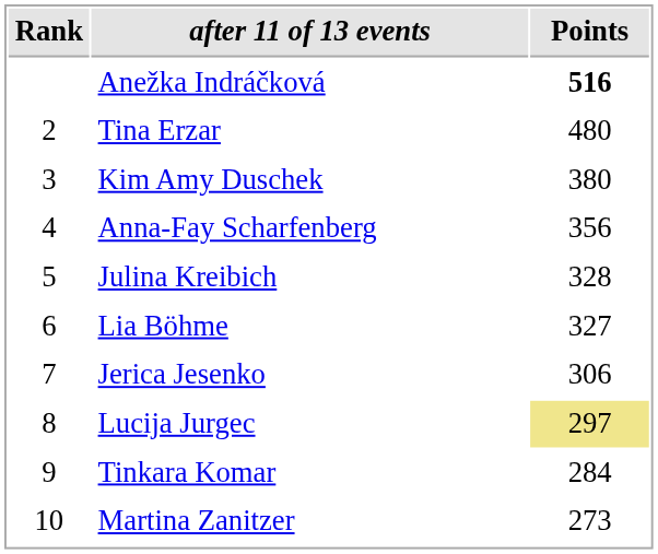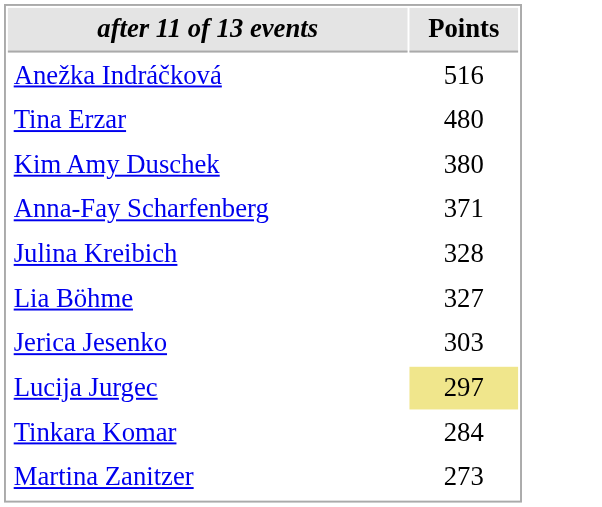- column: Rank | 2 | 3 | 4 | 5 | 6 | 7 | 8 | 9 | 10
Anežka Indráčková | Points: bold -> normal
Anna-Fay Scharfenberg | Points: 356 -> 371
Jerica Jesenko | Points: 306 -> 303
